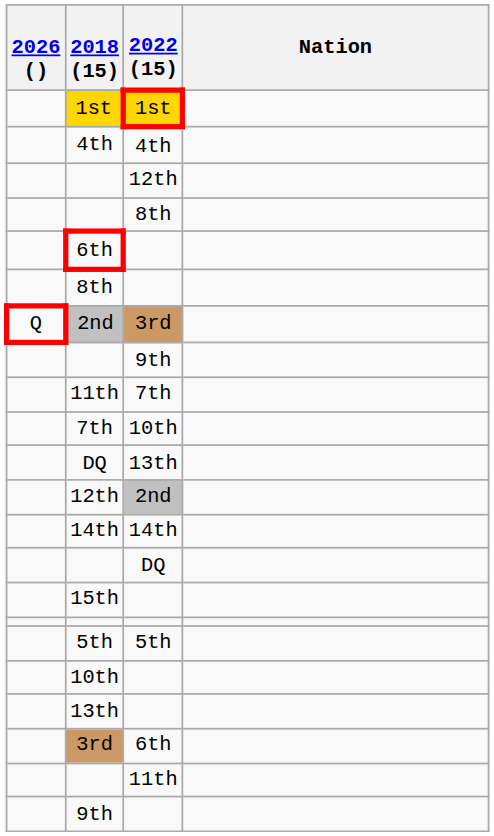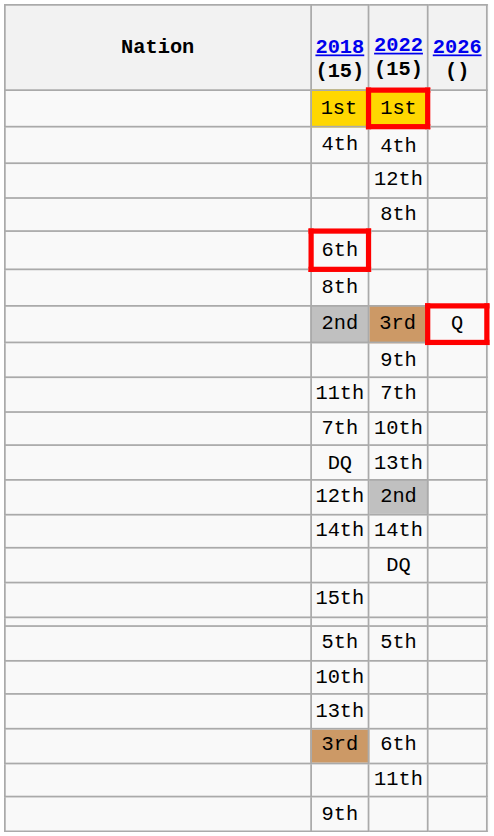columns swapped: Nation <-> 2026 ()
